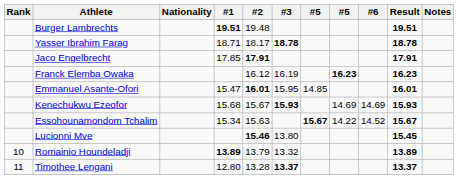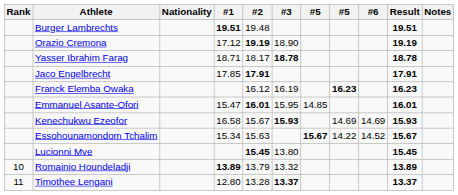+ row: Orazio Cremona | 17.12 | 19.19 | 18.90 | 19.19
Kenechukwu Ezeofor | #1: 15.68 -> 16.58
Lucionni Mve | #2: 15.46 -> 15.45
